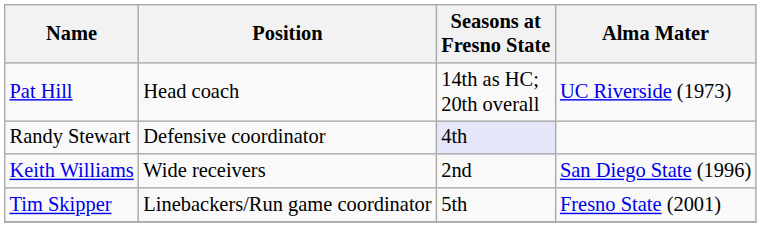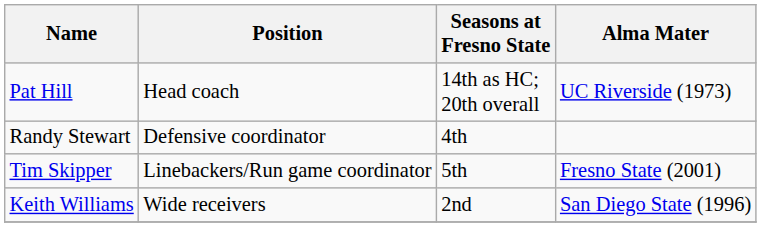Randy Stewart | Seasons at Fresno State: lavender background -> no background
rows swapped: Tim Skipper <-> Keith Williams
